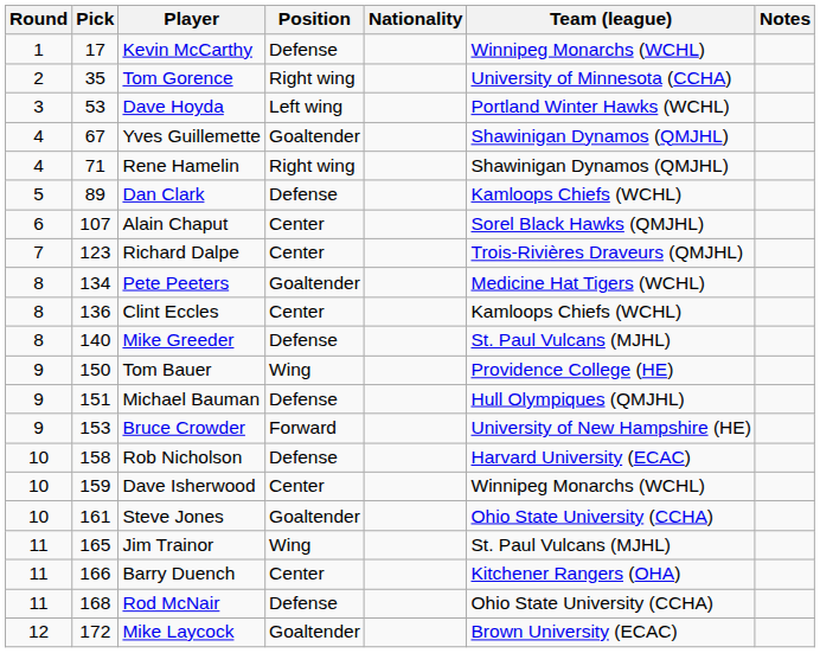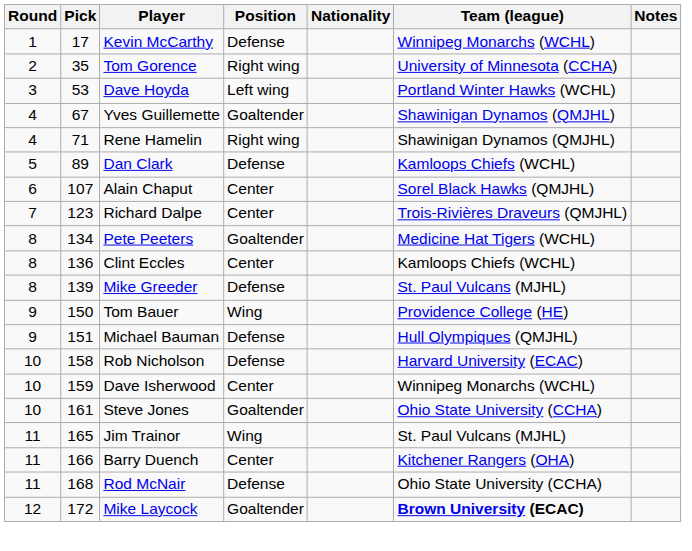Mike Greeder | Pick: 140 -> 139
- row: 9 | 153 | Bruce Crowder | Forward | University of New Hampshire (HE)
Mike Laycock | Team (league): normal -> bold
